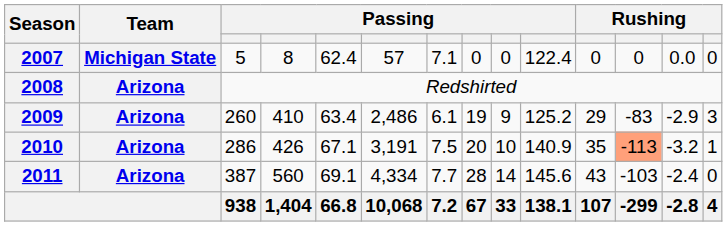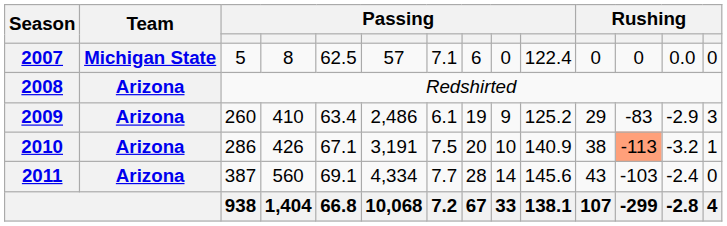2007 | column 5: 62.4 -> 62.5
2007 | column 8: 0 -> 6
2010 | column 11: 35 -> 38
